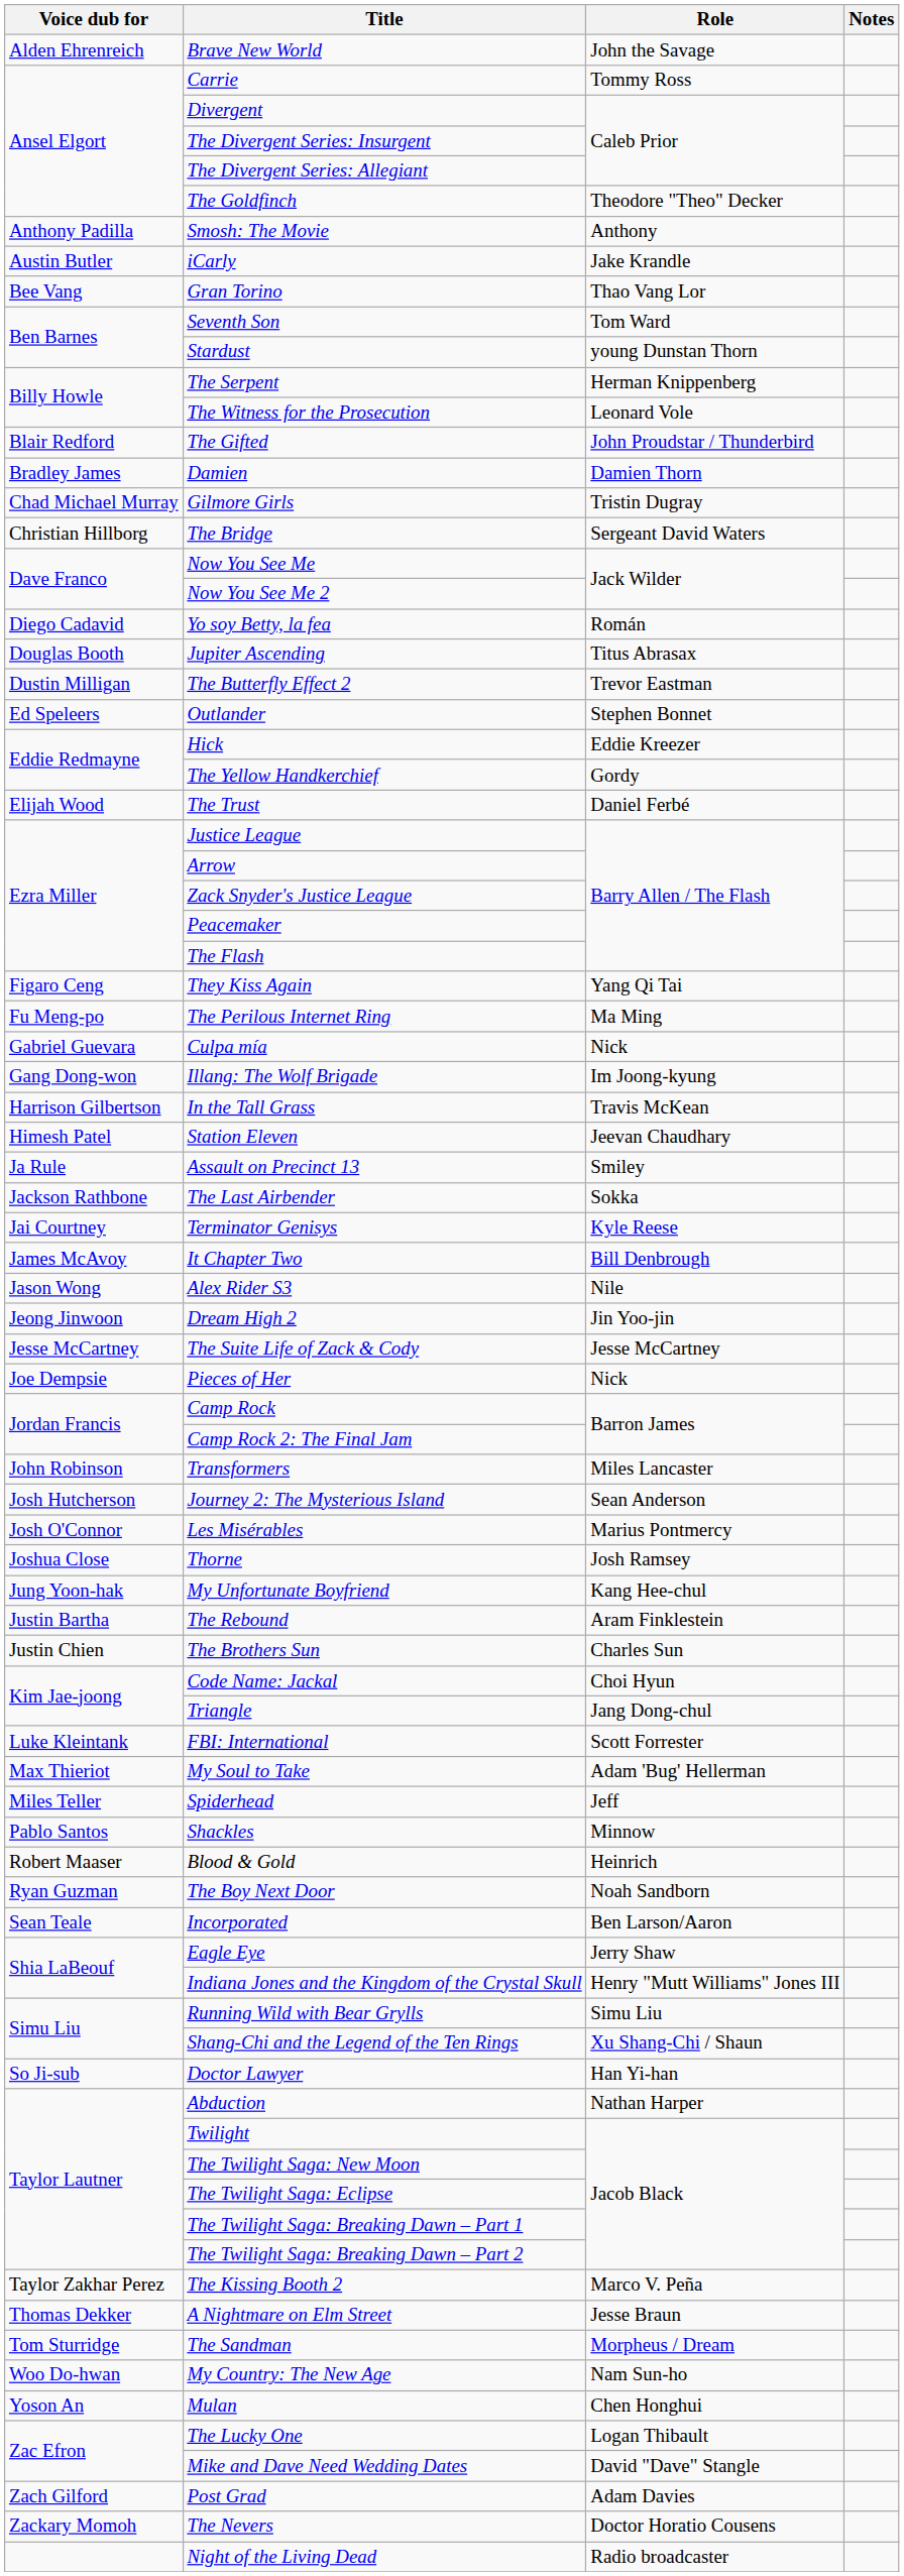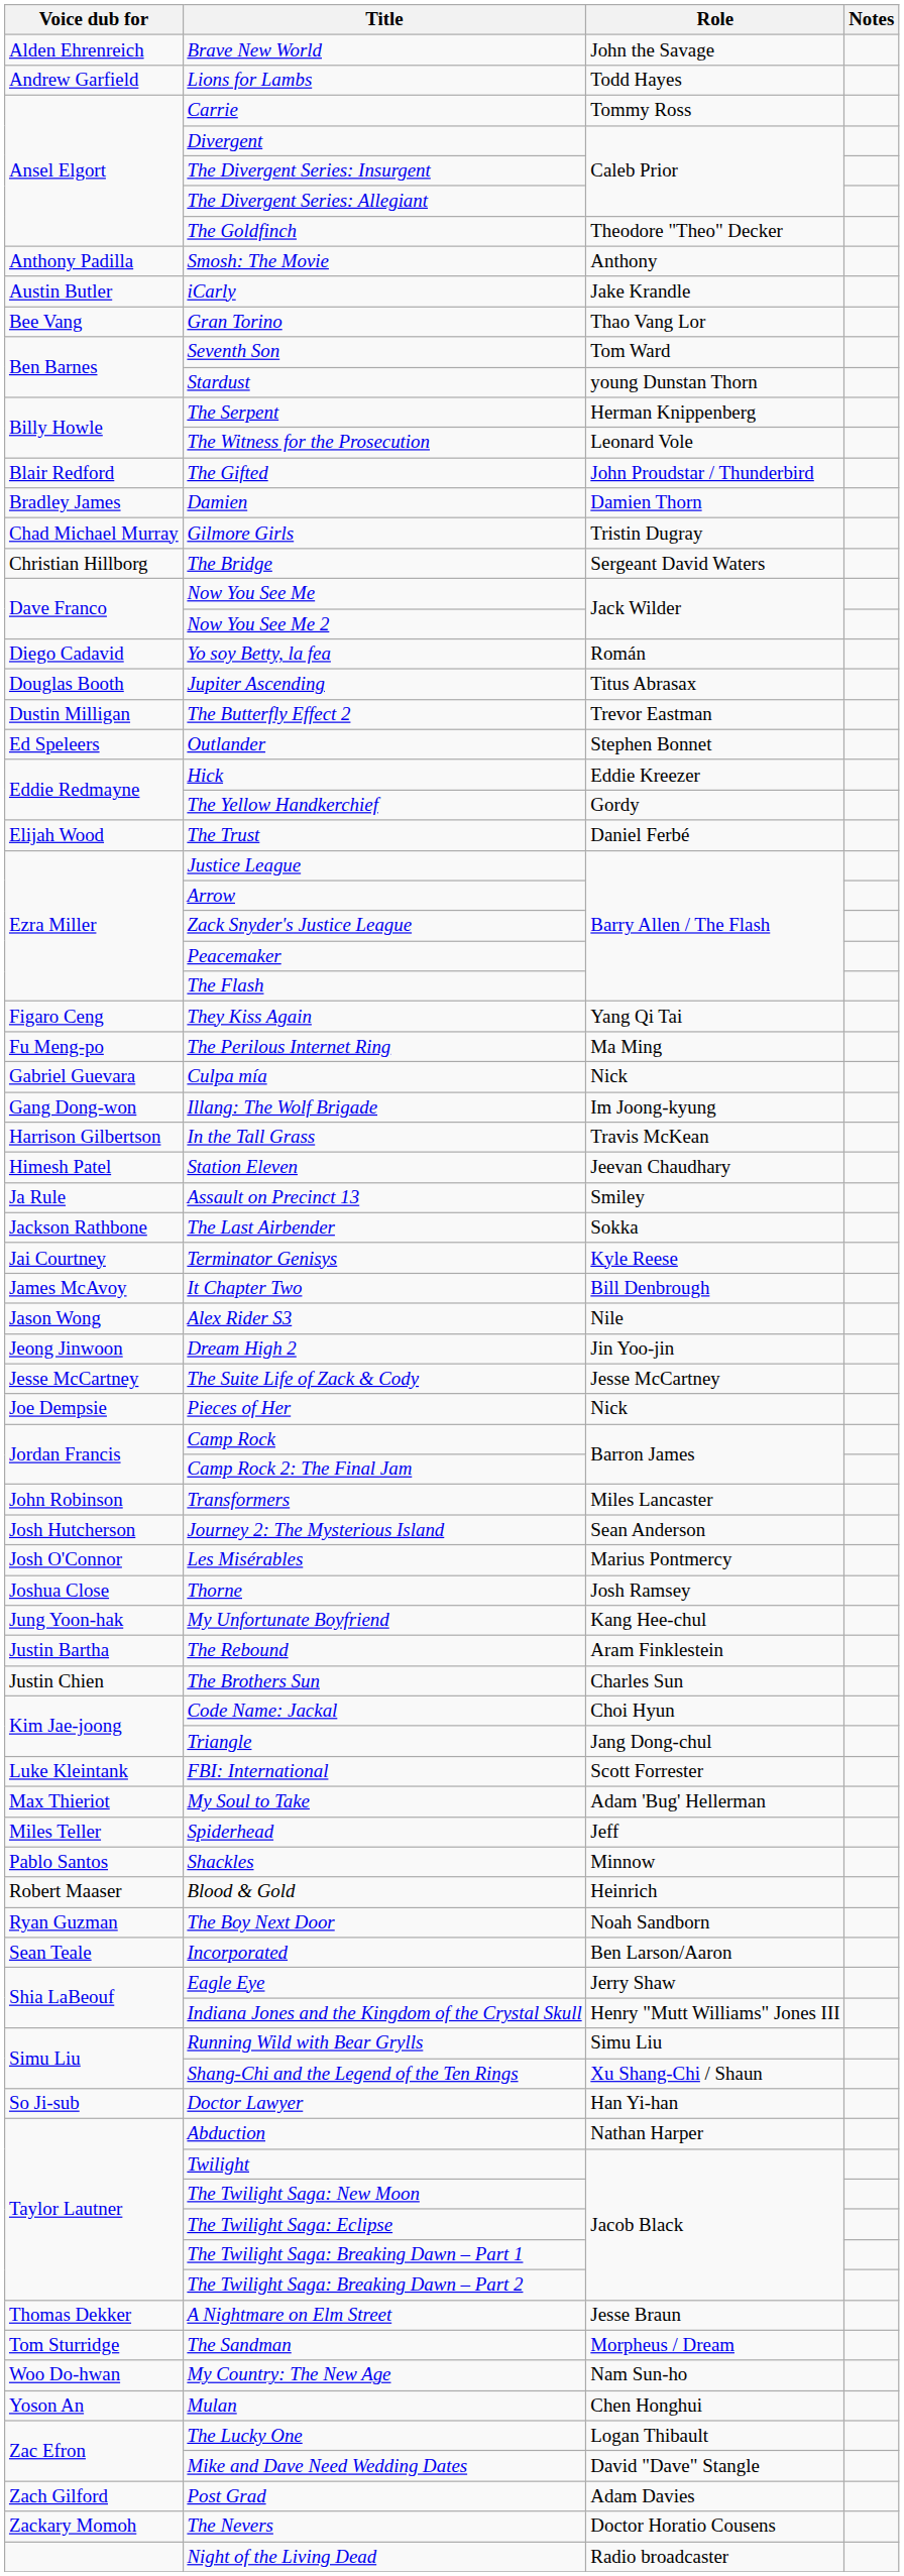+ row: Andrew Garfield | Lions for Lambs | Todd Hayes
- row: Taylor Zakhar Perez | The Kissing Booth 2 | Marco V. Peña
